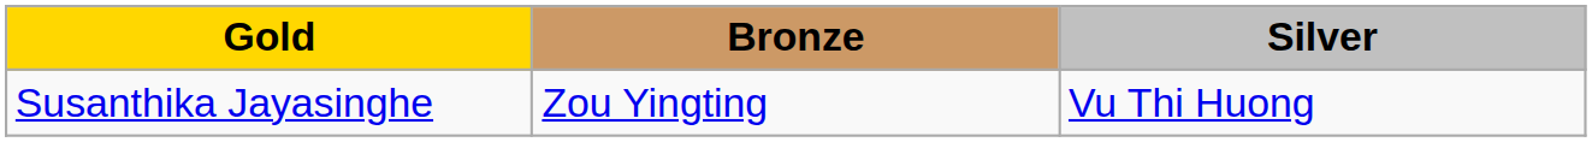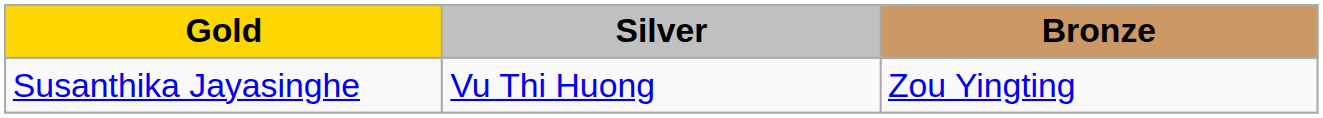columns swapped: Silver <-> Bronze
